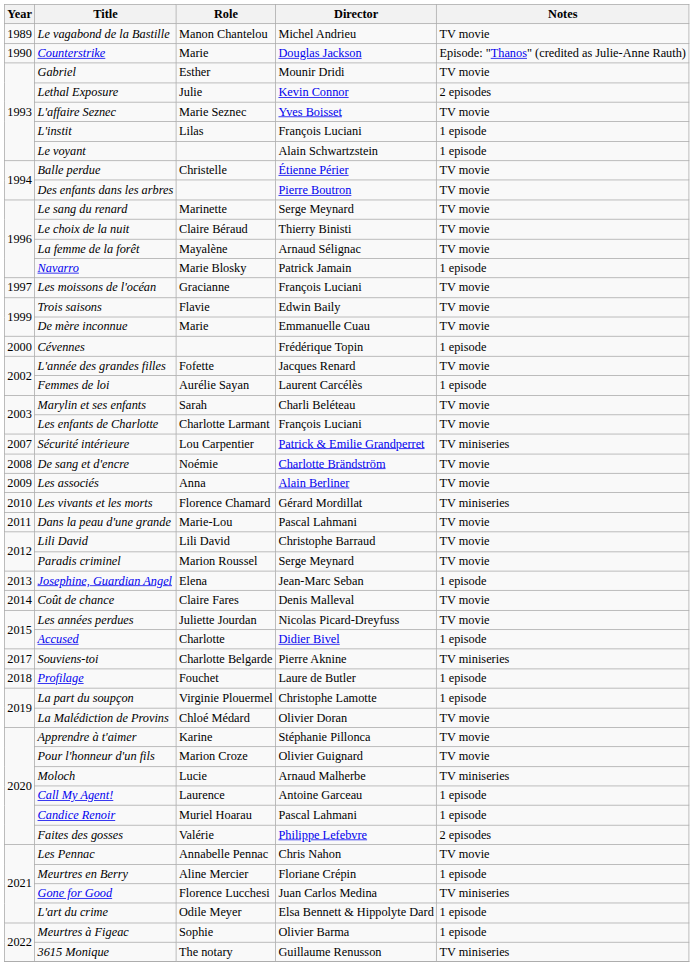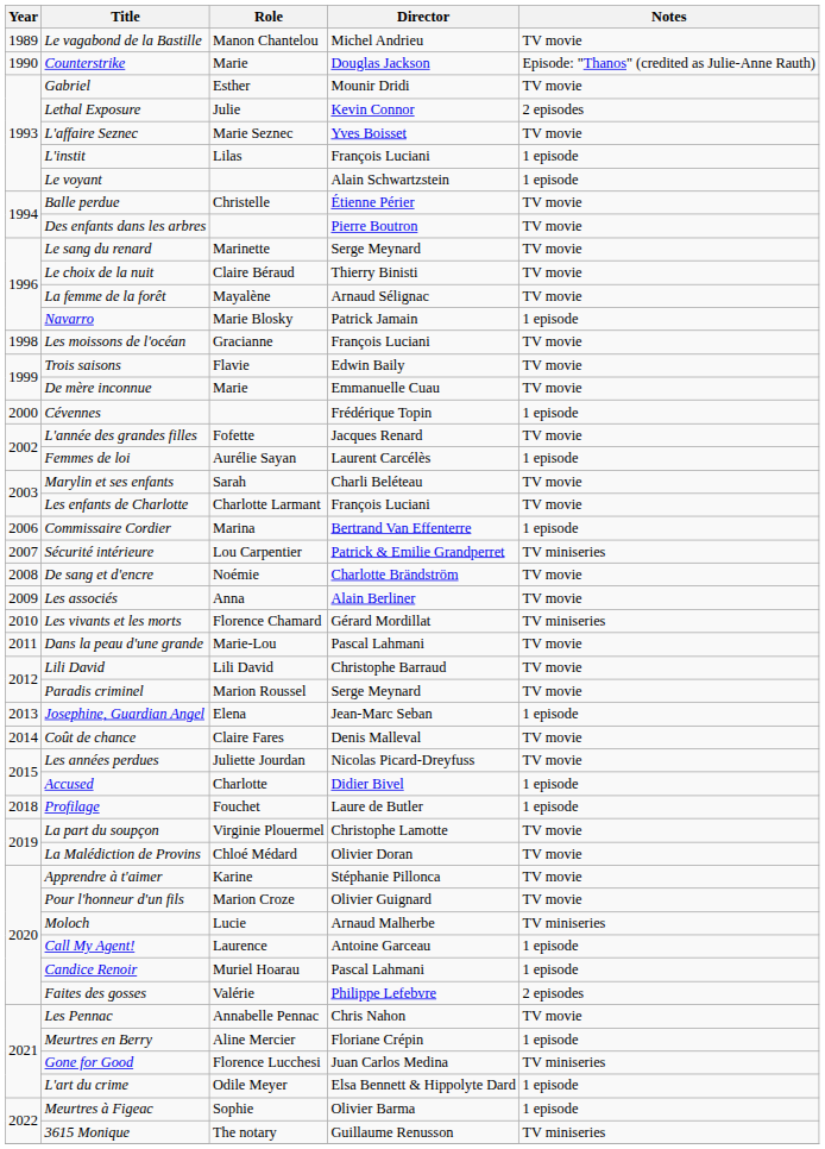Les moissons de l'océan | Year: 1997 -> 1998
+ row: 2006 | Commissaire Cordier | Marina | Bertrand Van Effenterre | 1 episode
- row: 2017 | Souviens-toi | Charlotte Belgarde | Pierre Aknine | TV miniseries
La part du soupçon | Notes: 1 episode -> TV movie
